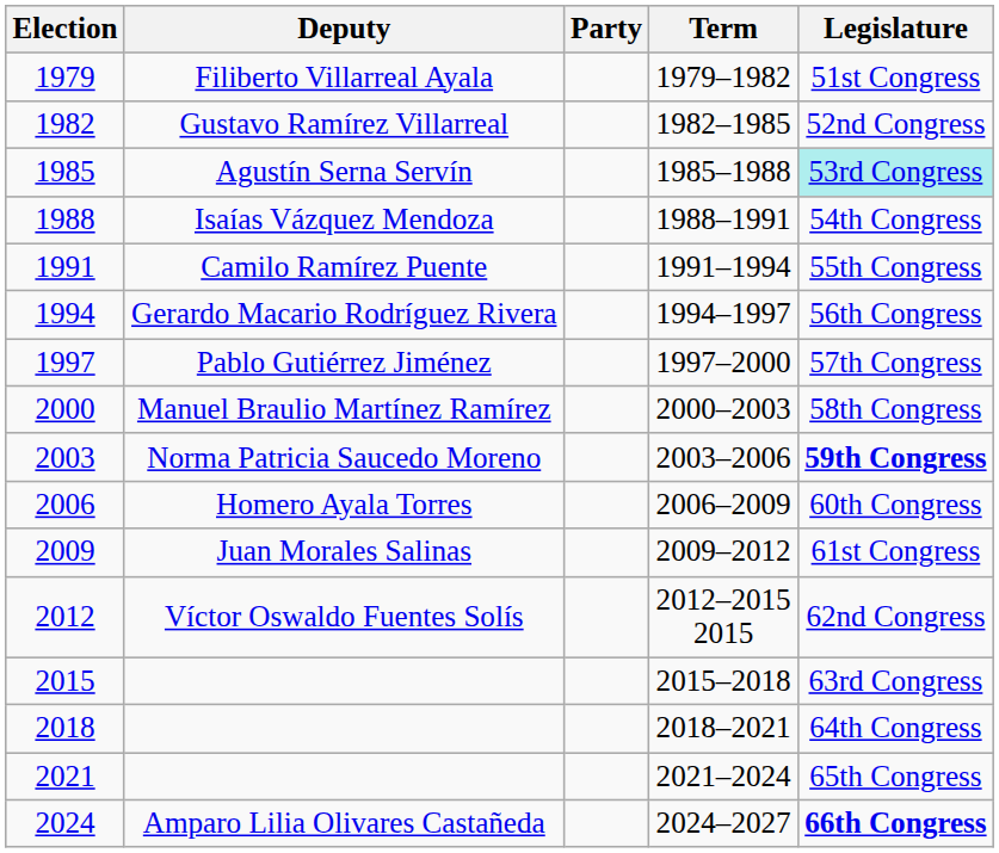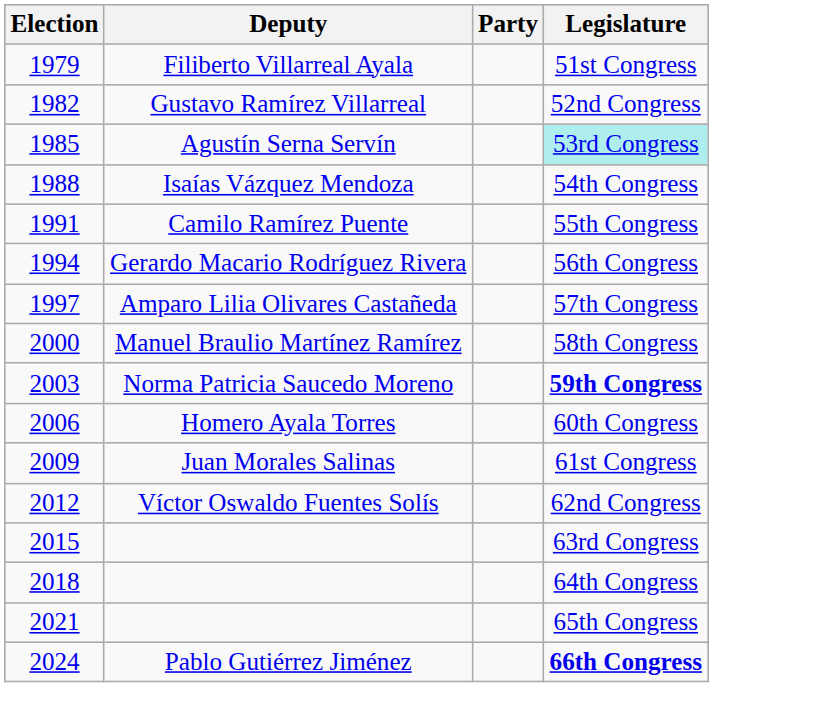- column: Term | 1979–1982 | 1982–1985 | 1985–1988 | 1988–1991 | 1991–1994 | 1994–1997 | 1997–2000 | 2000–2003 | 2003–2006 | 2006–2009 | 2009–2012 | 2012–2015 2015 | 2015–2018 | 2018–2021 | 2021–2024 | 2024–2027
1997 | Deputy: Pablo Gutiérrez Jiménez -> Amparo Lilia Olivares Castañeda
2024 | Deputy: Amparo Lilia Olivares Castañeda -> Pablo Gutiérrez Jiménez
